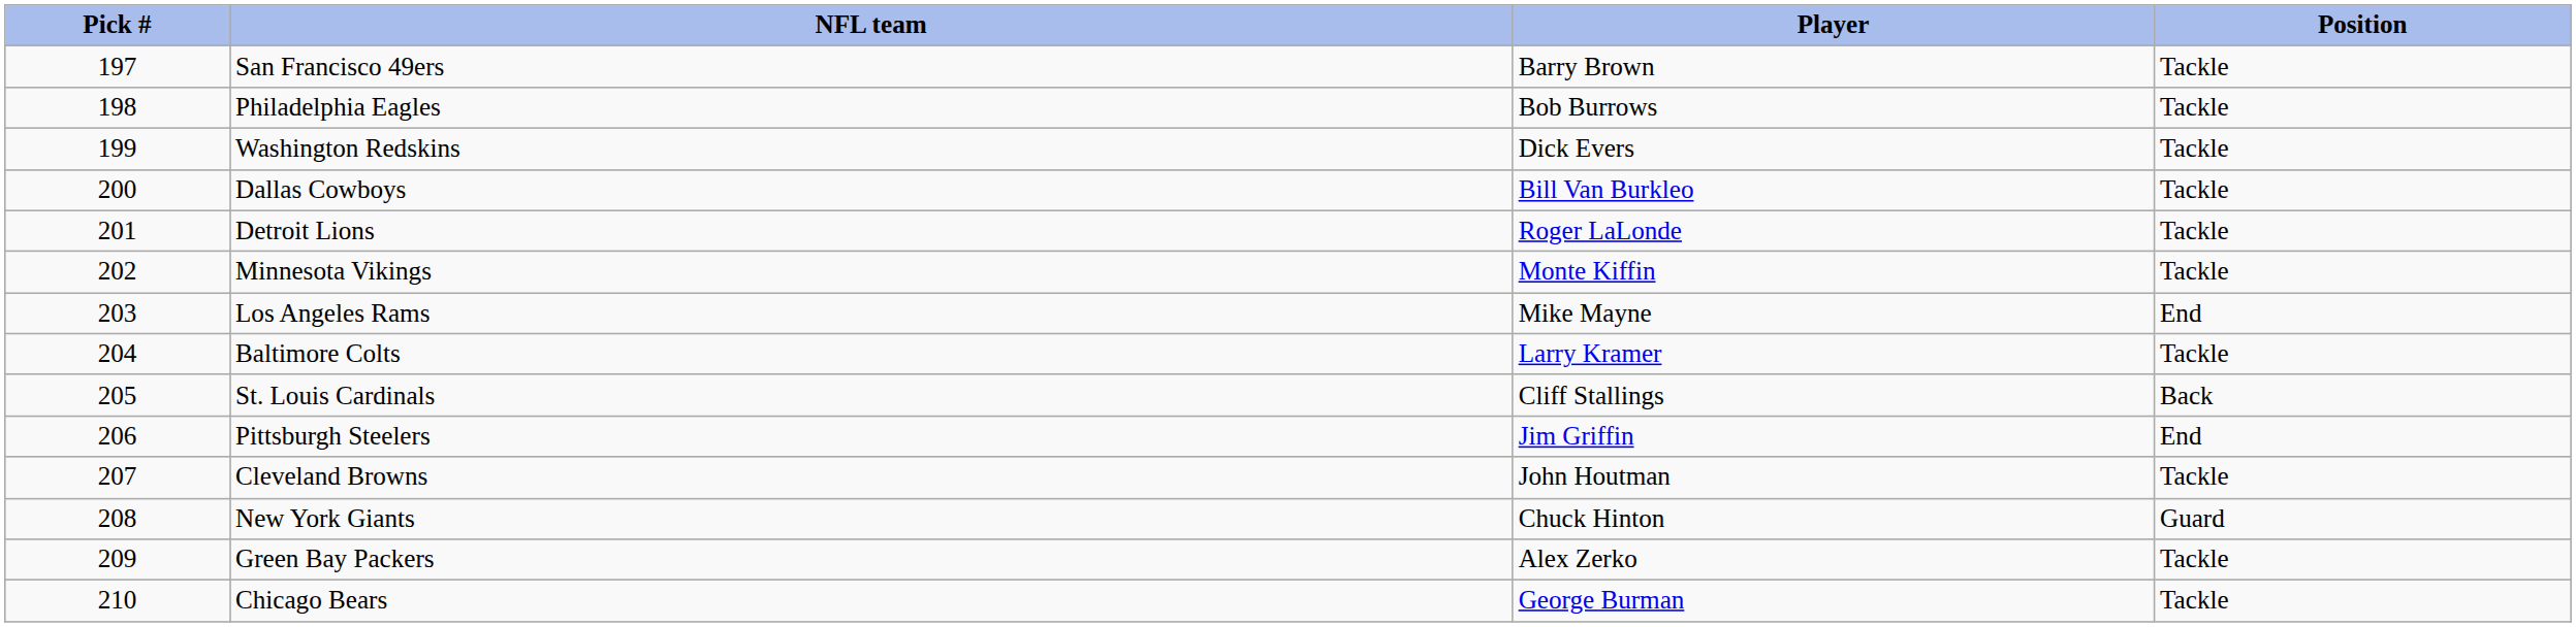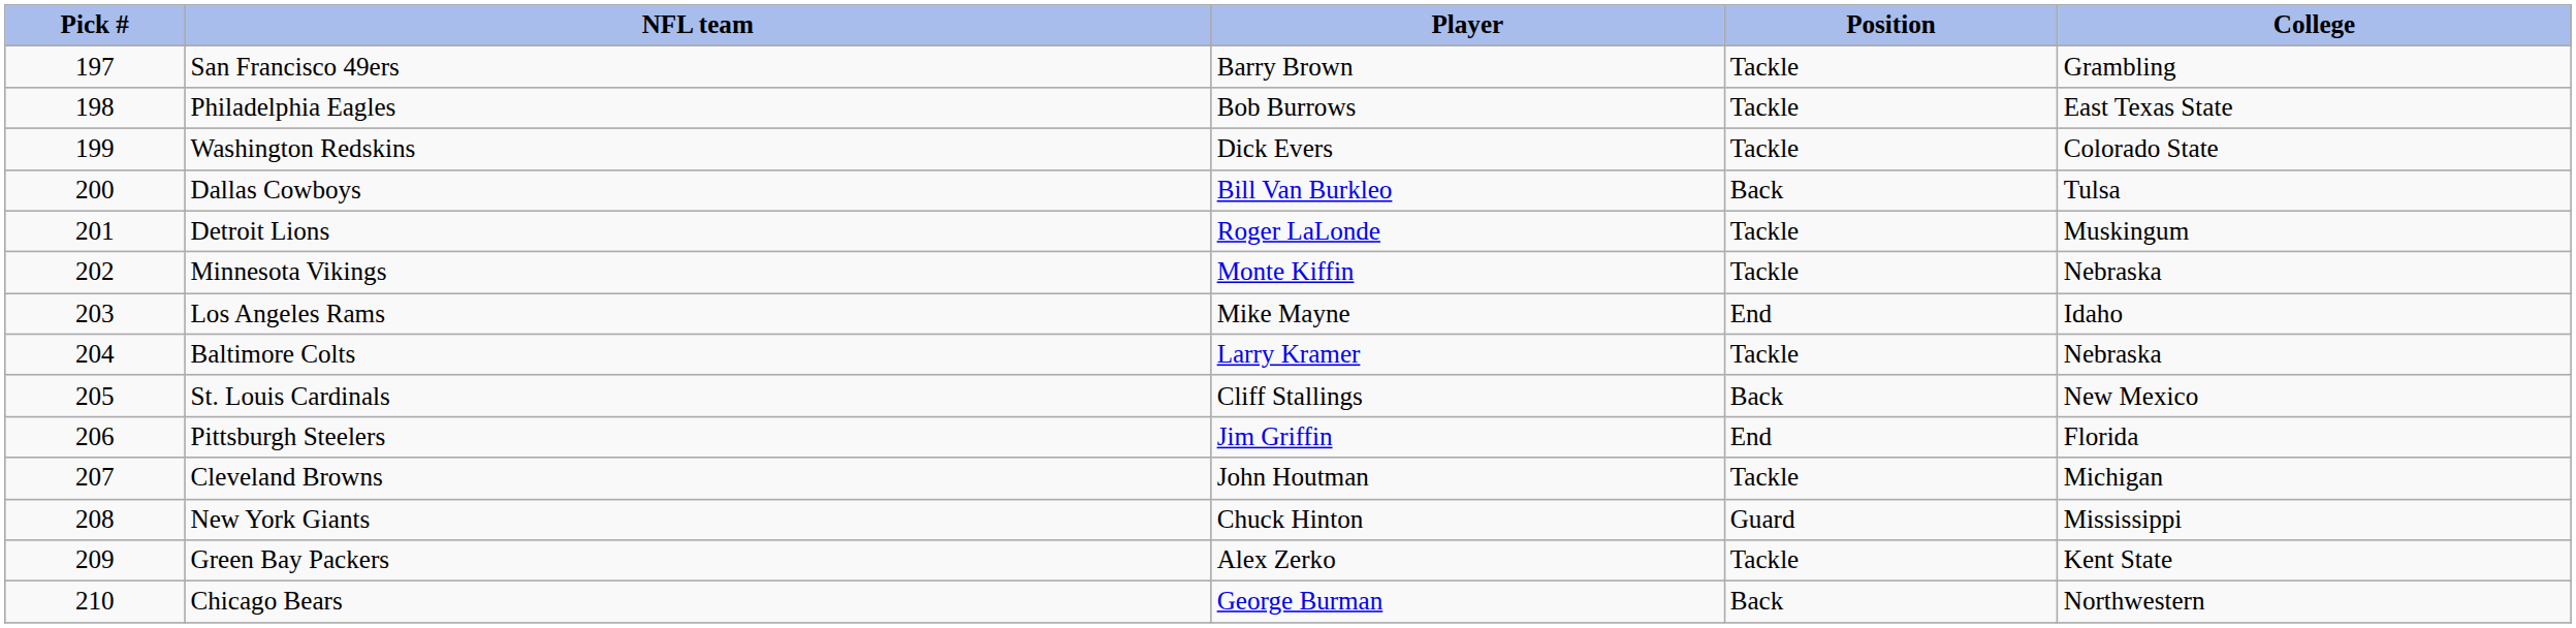+ column: College | Grambling | East Texas State | Colorado State | Tulsa | Muskingum | Nebraska | Idaho | Nebraska | New Mexico | Florida | Michigan | Mississippi | Kent State | Northwestern
Dallas Cowboys | Position: Tackle -> Back
Chicago Bears | Position: Tackle -> Back
